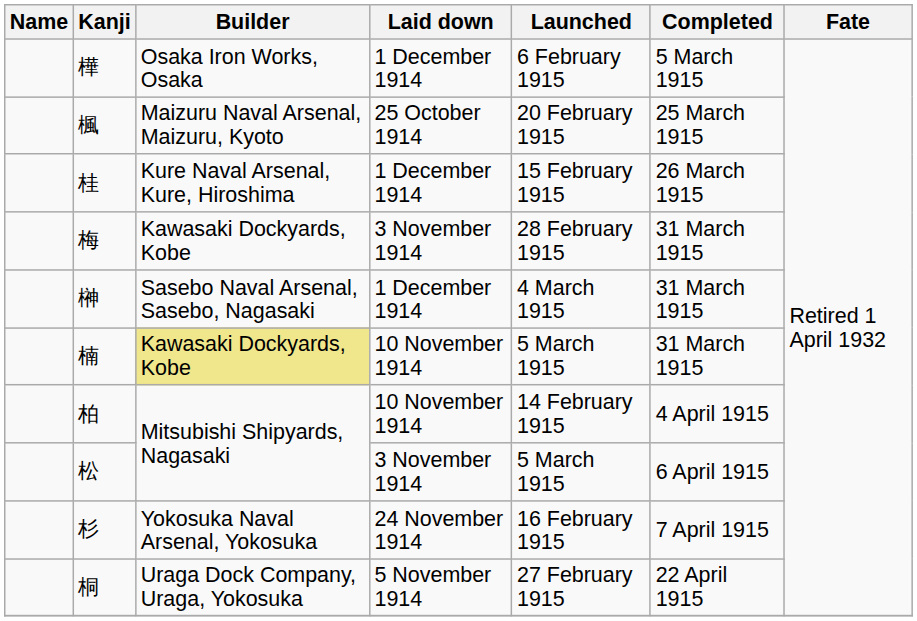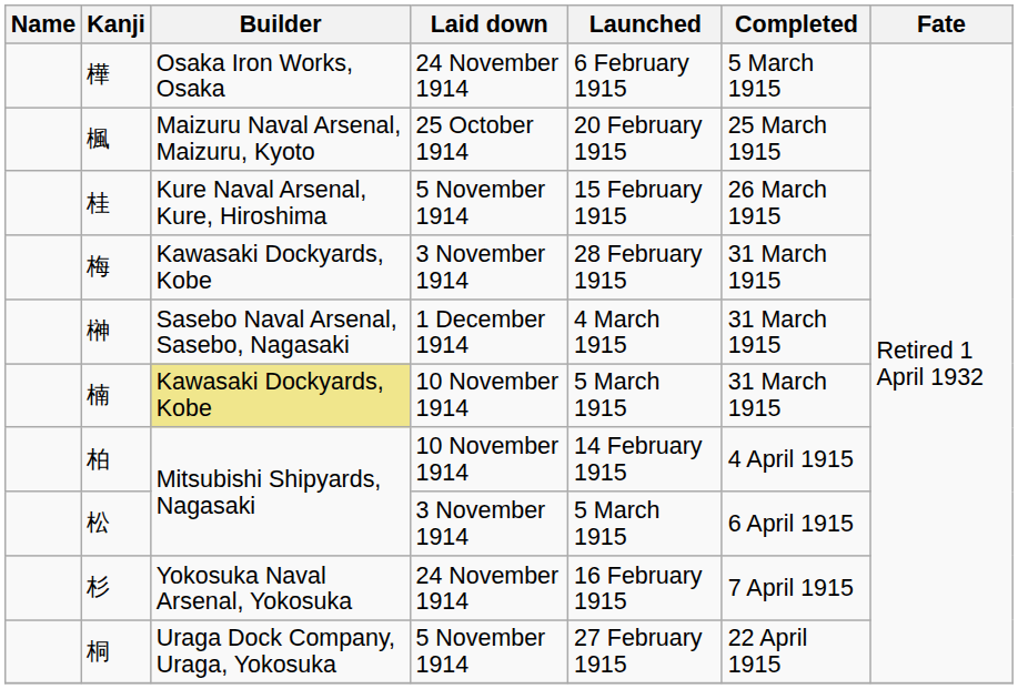樺 | Laid down: 1 December 1914 -> 24 November 1914
桂 | Laid down: 1 December 1914 -> 5 November 1914
